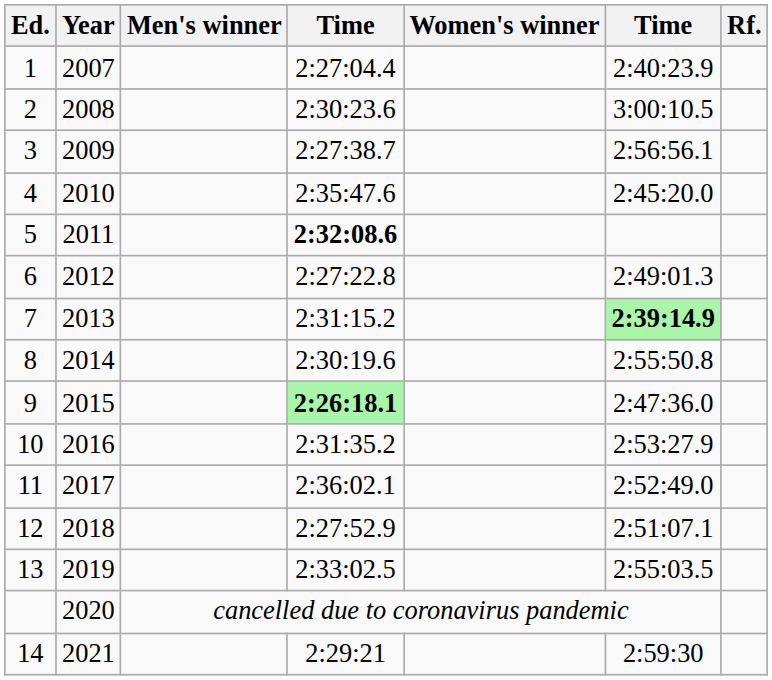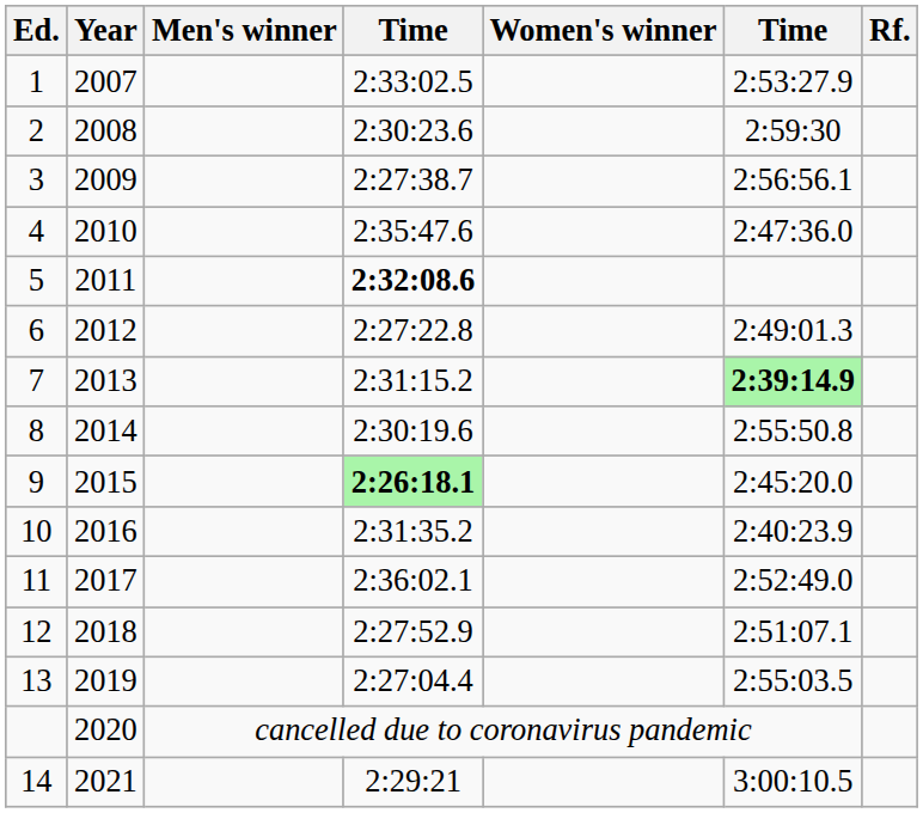1 | column 4: 2:27:04.4 -> 2:33:02.5
1 | column 6: 2:40:23.9 -> 2:53:27.9
2 | column 6: 3:00:10.5 -> 2:59:30
4 | column 6: 2:45:20.0 -> 2:47:36.0
9 | column 6: 2:47:36.0 -> 2:45:20.0
10 | column 6: 2:53:27.9 -> 2:40:23.9
13 | column 4: 2:33:02.5 -> 2:27:04.4
14 | column 6: 2:59:30 -> 3:00:10.5
